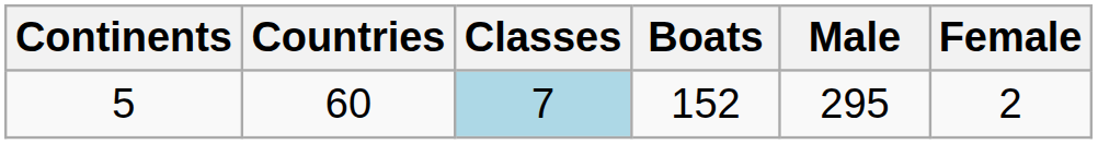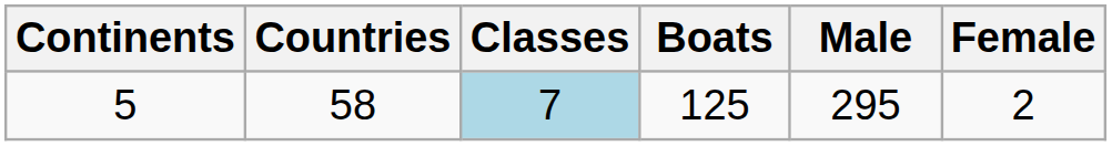5 | Countries: 60 -> 58
5 | Boats: 152 -> 125
